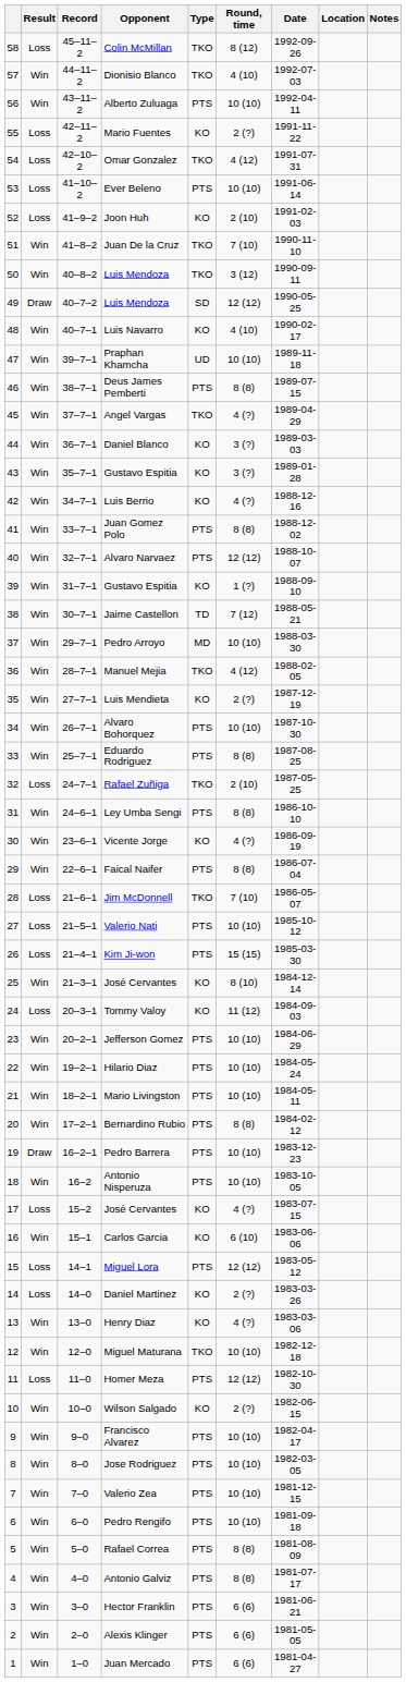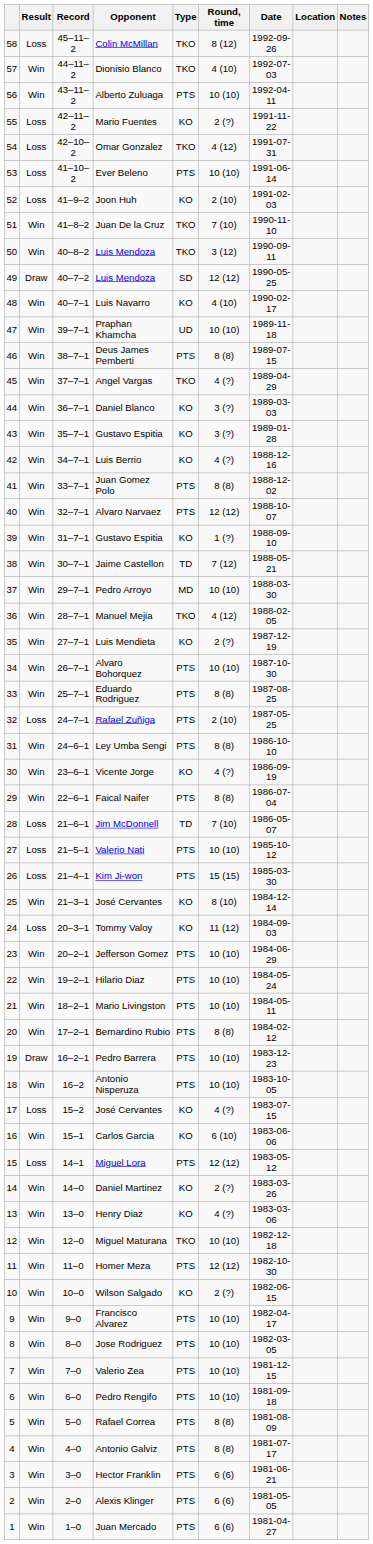Rafael Zuñiga | Type: TKO -> PTS
Jim McDonnell | Type: TKO -> TD
Daniel Martinez | Result: Loss -> Win
Homer Meza | Result: Loss -> Win
